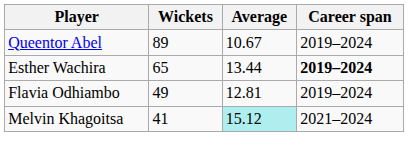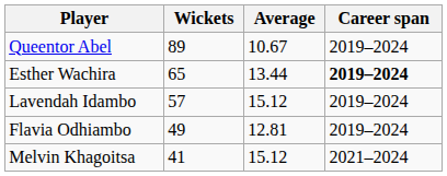+ row: Lavendah Idambo | 57 | 15.12 | 2019–2024
Melvin Khagoitsa | Average: paleturquoise background -> no background
